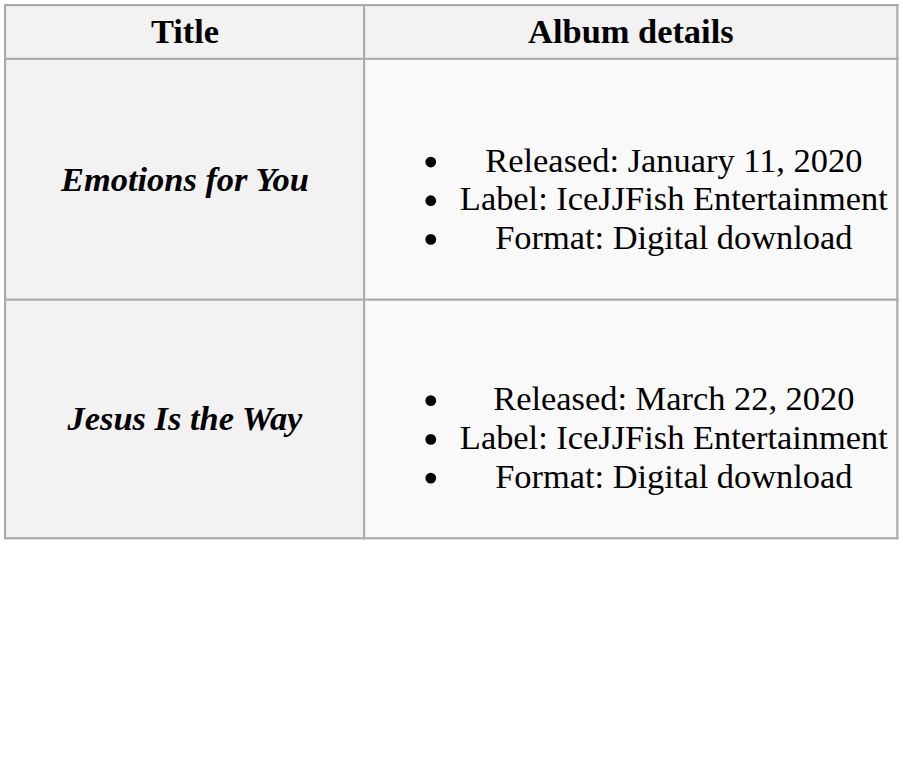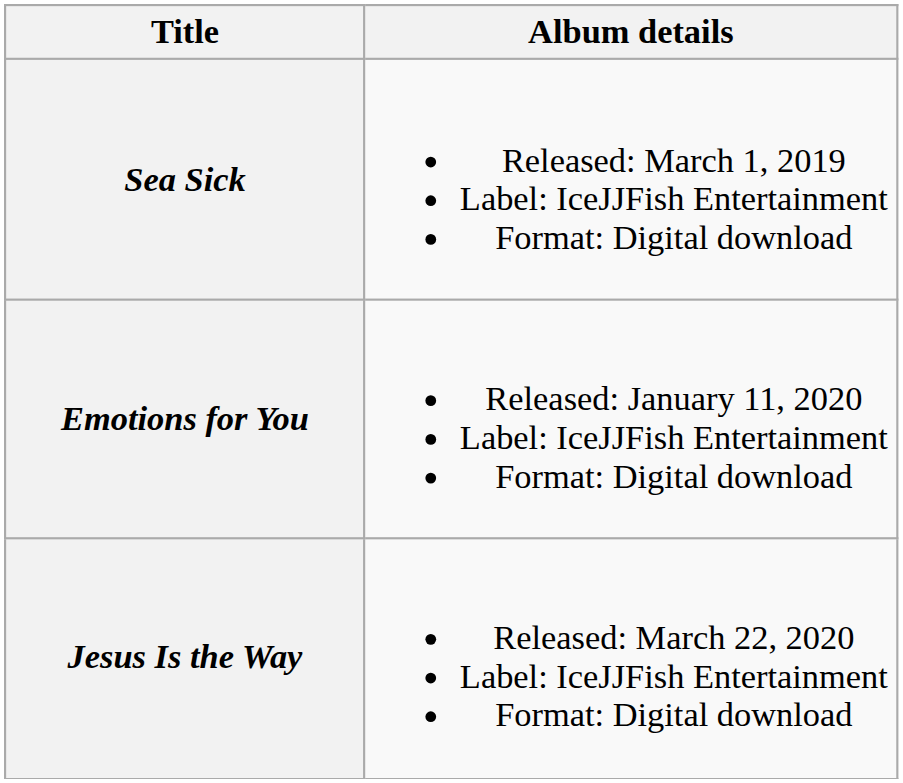+ row: Sea Sick | Released: March 1, 2019 Label: IceJJFish Entertainment Format: Digital download
